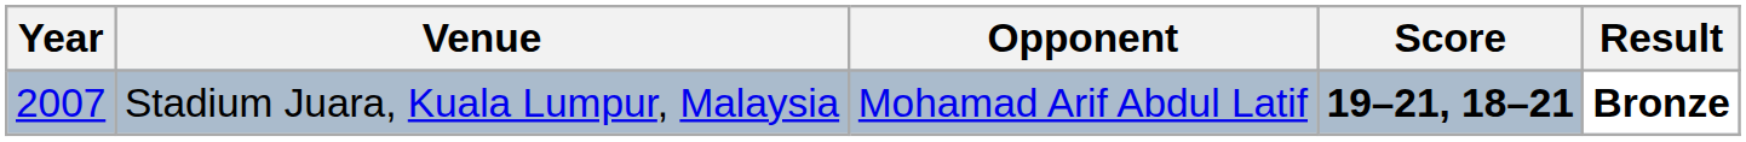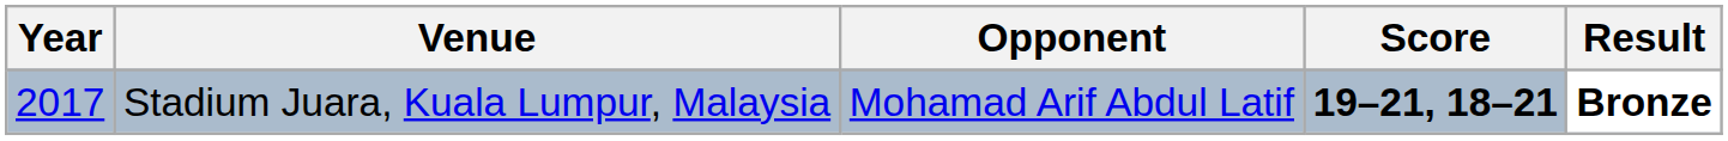Stadium Juara, Kuala Lumpur, Malaysia | Year: 2007 -> 2017
